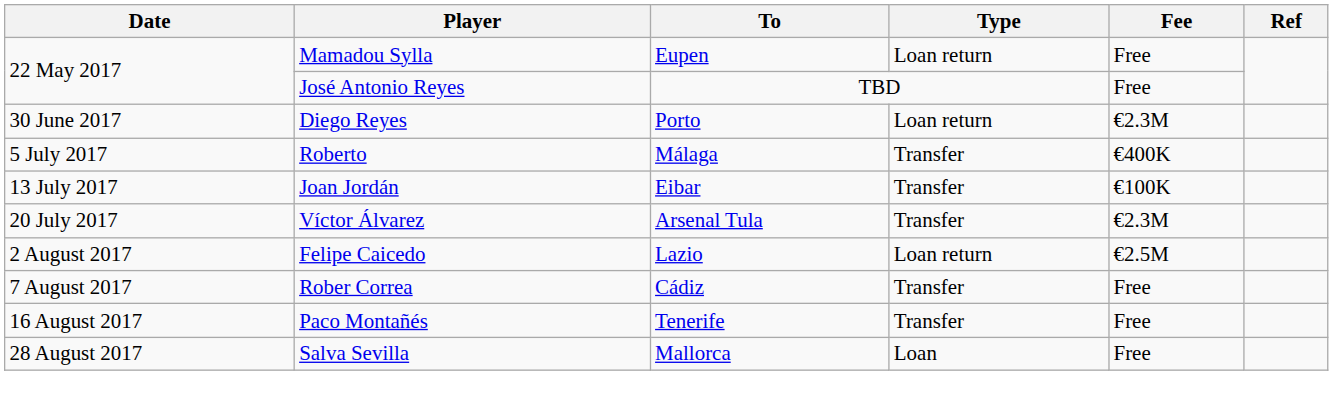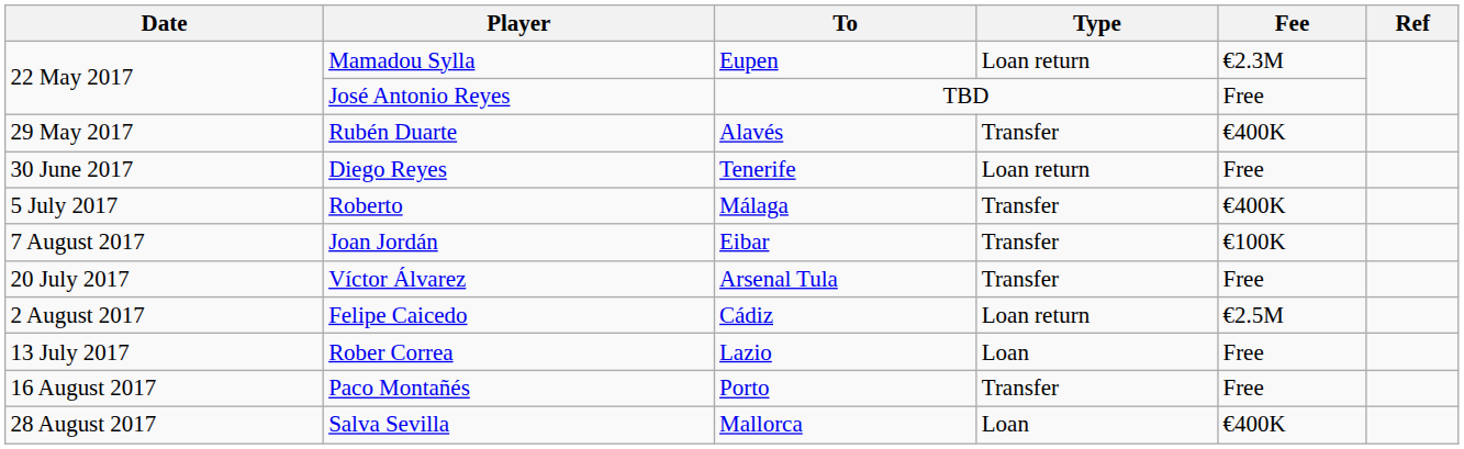Mamadou Sylla | Fee: Free -> €2.3M
+ row: 29 May 2017 | Rubén Duarte | Alavés | Transfer | €400K
Diego Reyes | To: Porto -> Tenerife
Diego Reyes | Fee: €2.3M -> Free
Joan Jordán | Date: 13 July 2017 -> 7 August 2017
Víctor Álvarez | Fee: €2.3M -> Free
Felipe Caicedo | To: Lazio -> Cádiz
Rober Correa | Date: 7 August 2017 -> 13 July 2017
Rober Correa | To: Cádiz -> Lazio
Rober Correa | Type: Transfer -> Loan
Paco Montañés | To: Tenerife -> Porto
Salva Sevilla | Fee: Free -> €400K
